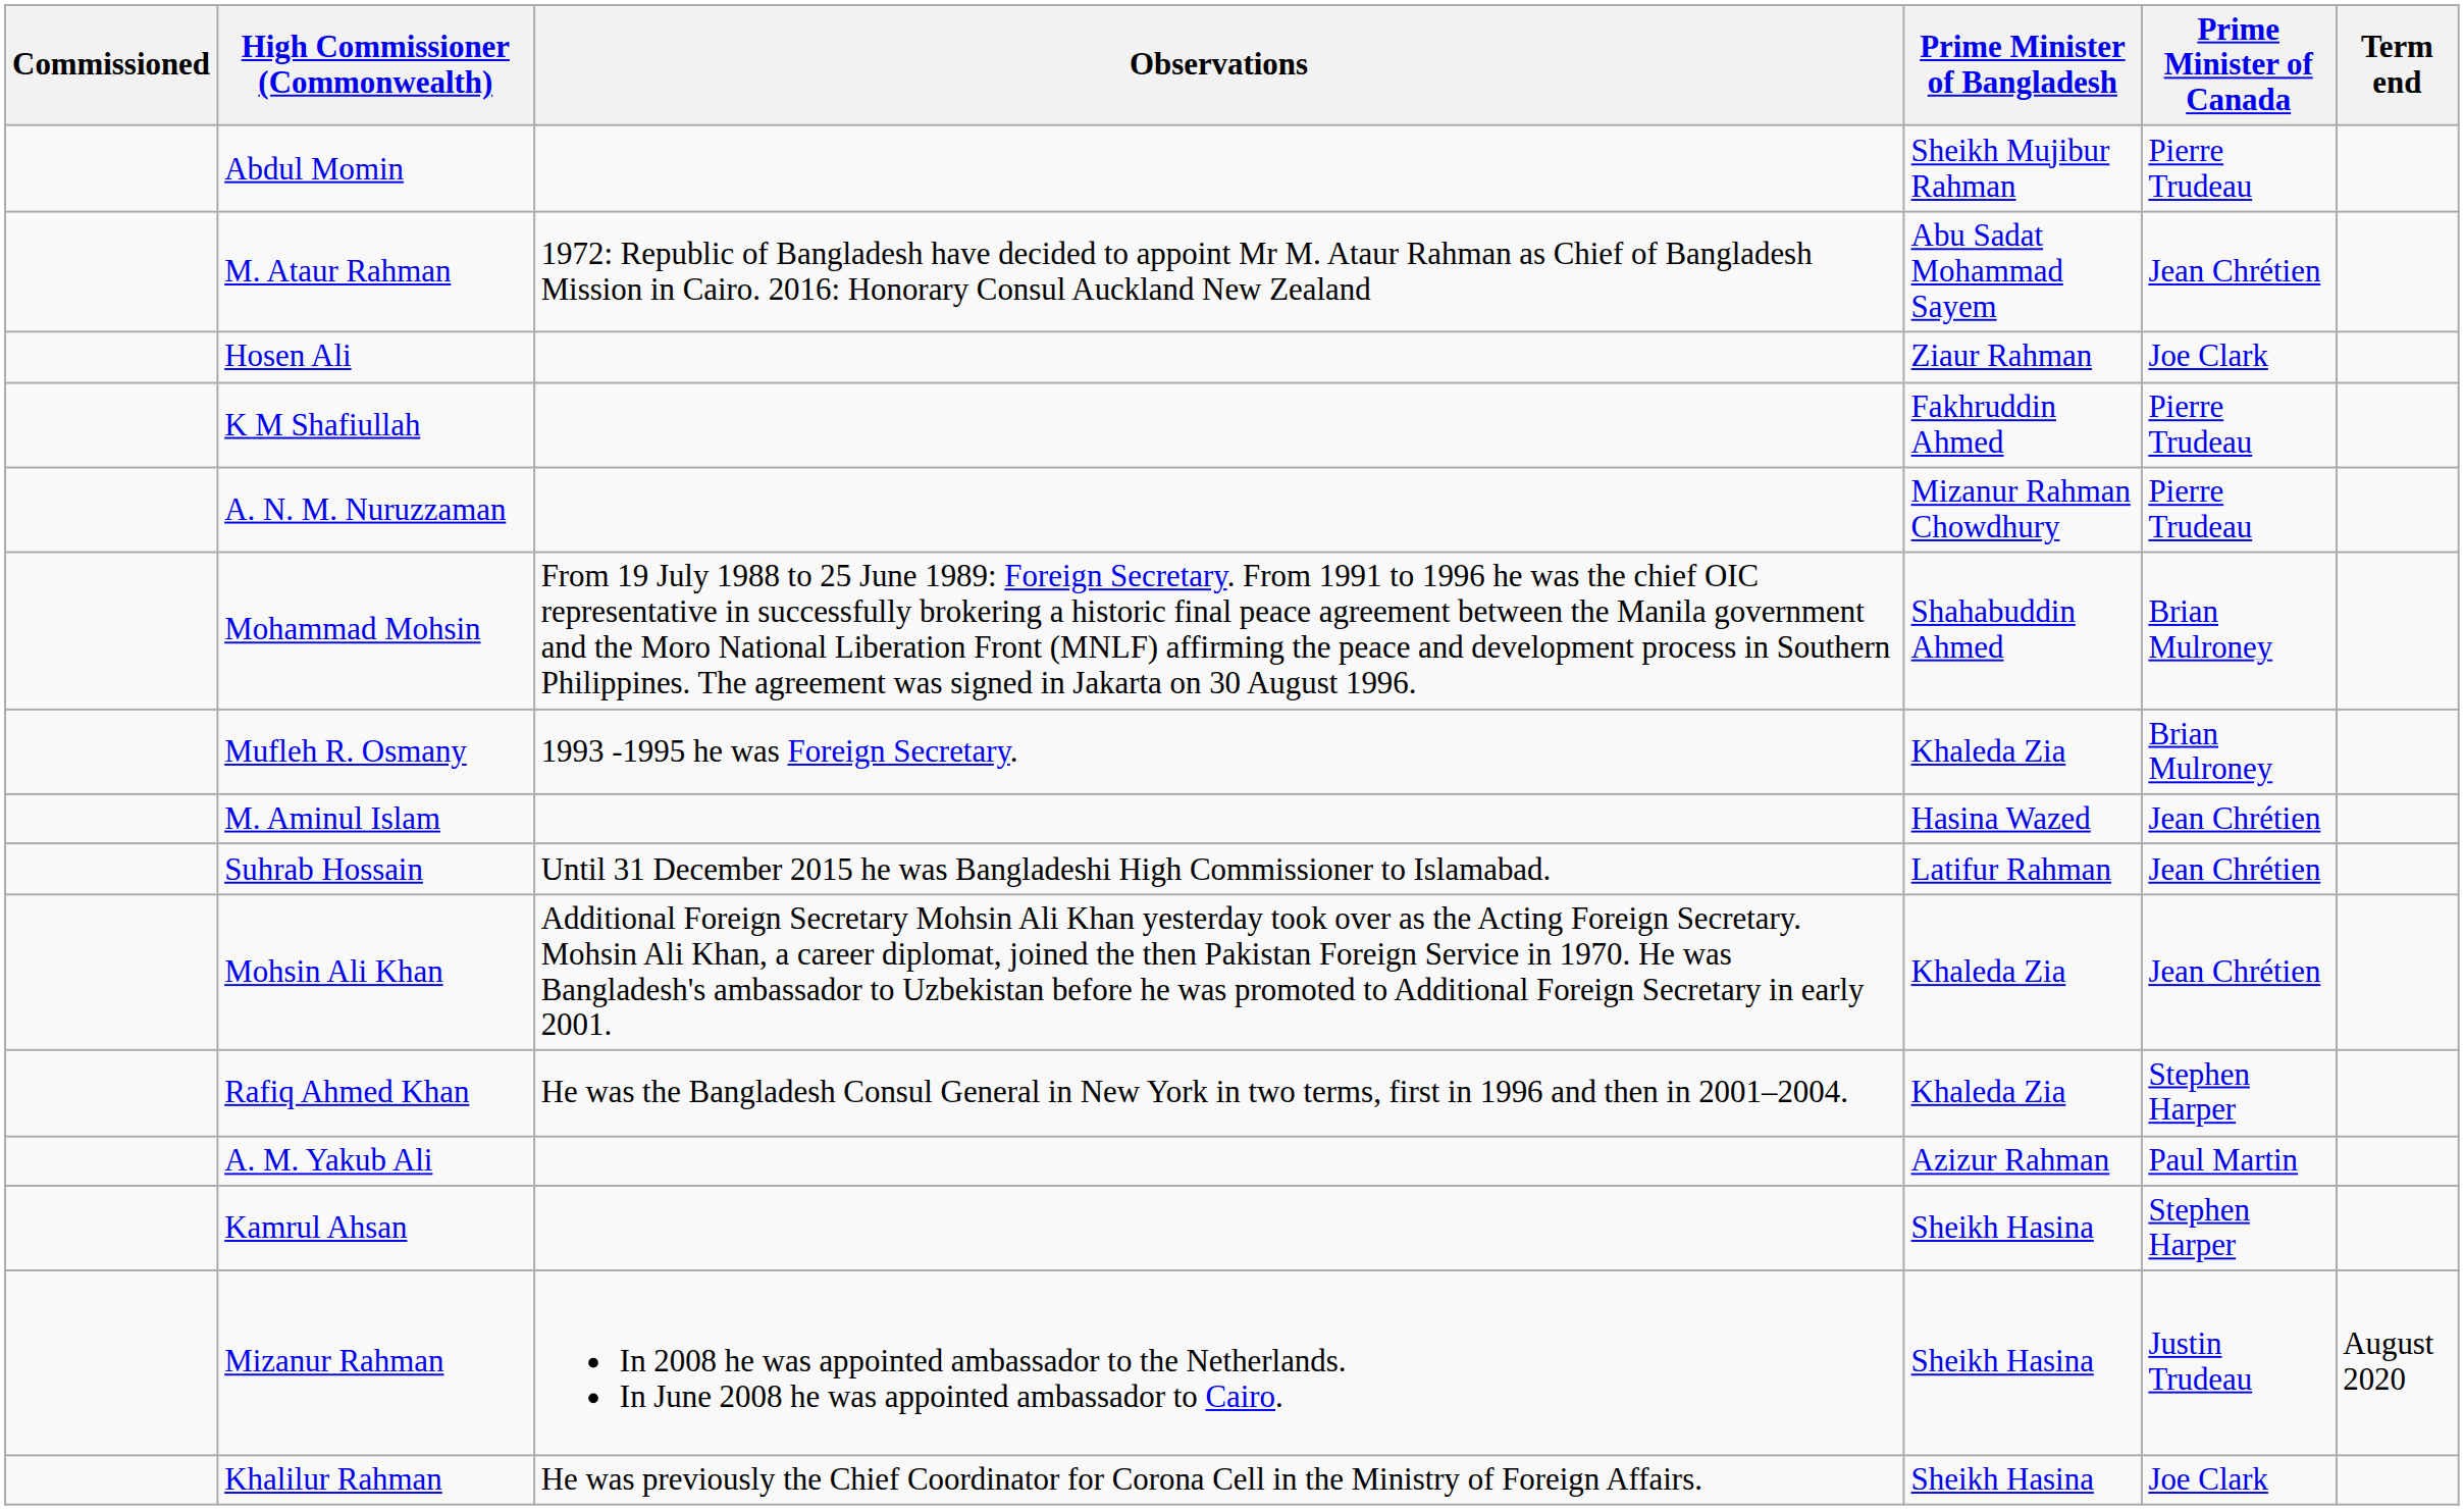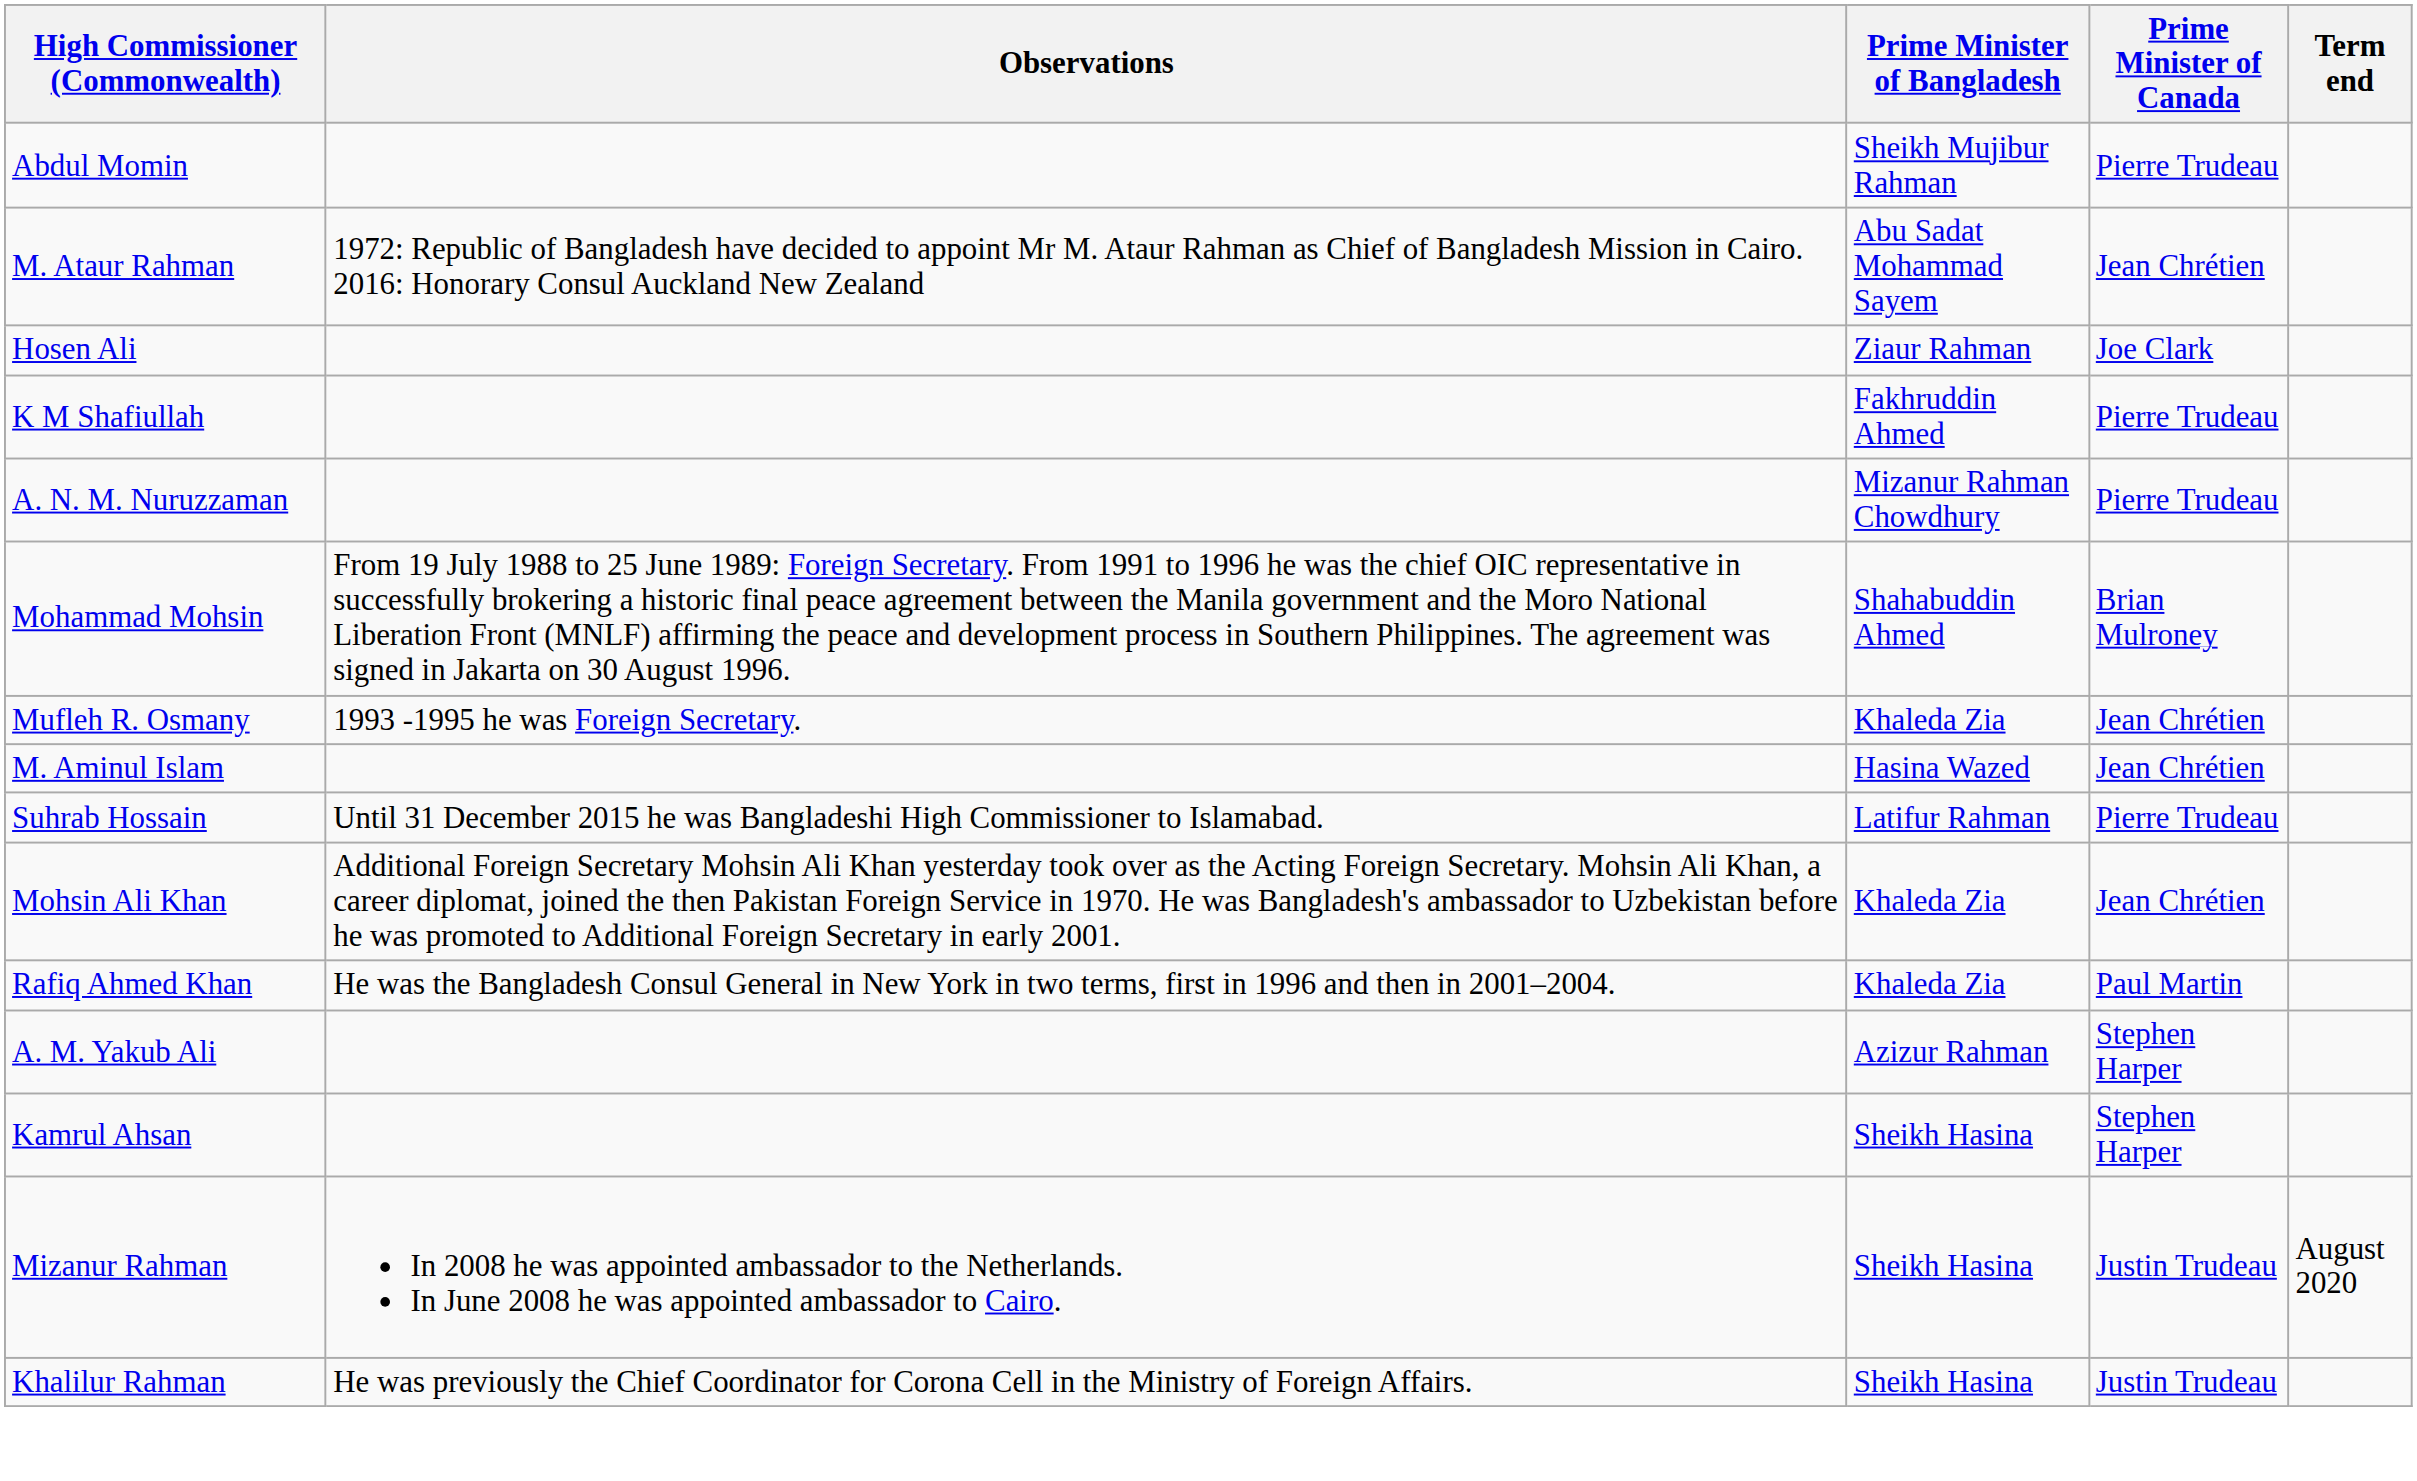- column: Commissioned
Mufleh R. Osmany | Prime Minister of Canada: Brian Mulroney -> Jean Chrétien
Suhrab Hossain | Prime Minister of Canada: Jean Chrétien -> Pierre Trudeau
Rafiq Ahmed Khan | Prime Minister of Canada: Stephen Harper -> Paul Martin
A. M. Yakub Ali | Prime Minister of Canada: Paul Martin -> Stephen Harper
Khalilur Rahman | Prime Minister of Canada: Joe Clark -> Justin Trudeau
